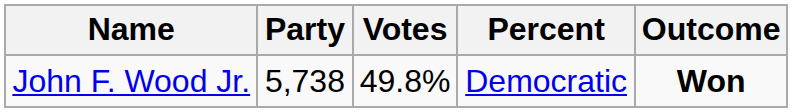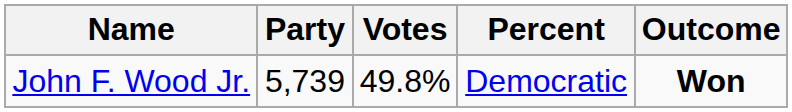John F. Wood Jr. | Party: 5,738 -> 5,739
